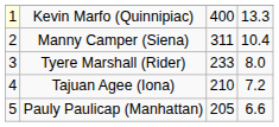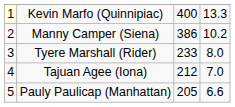Manny Camper (Siena) | column 3: 311 -> 386
Manny Camper (Siena) | column 4: 10.4 -> 10.2
Tajuan Agee (Iona) | column 3: 210 -> 212
Tajuan Agee (Iona) | column 4: 7.2 -> 7.0
